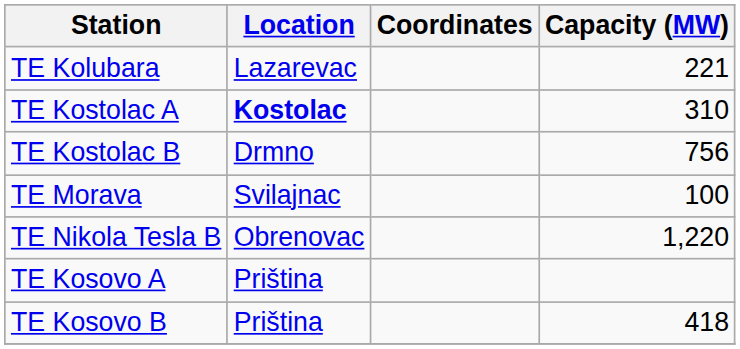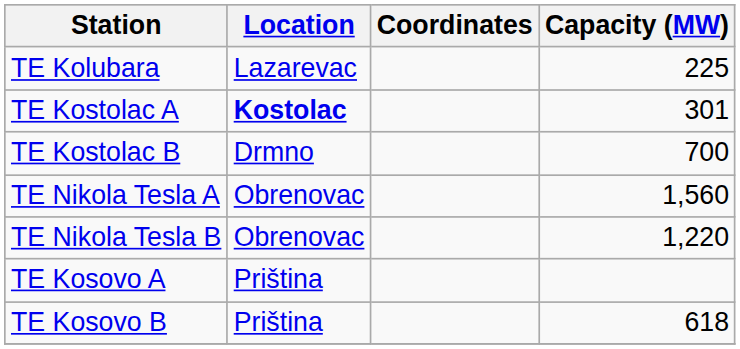TE Kolubara | Capacity (MW): 221 -> 225
TE Kostolac A | Capacity (MW): 310 -> 301
TE Kostolac B | Capacity (MW): 756 -> 700
- row: TE Morava | Svilajnac | 100
+ row: TE Nikola Tesla A | Obrenovac | 1,560
TE Kosovo B | Capacity (MW): 418 -> 618
